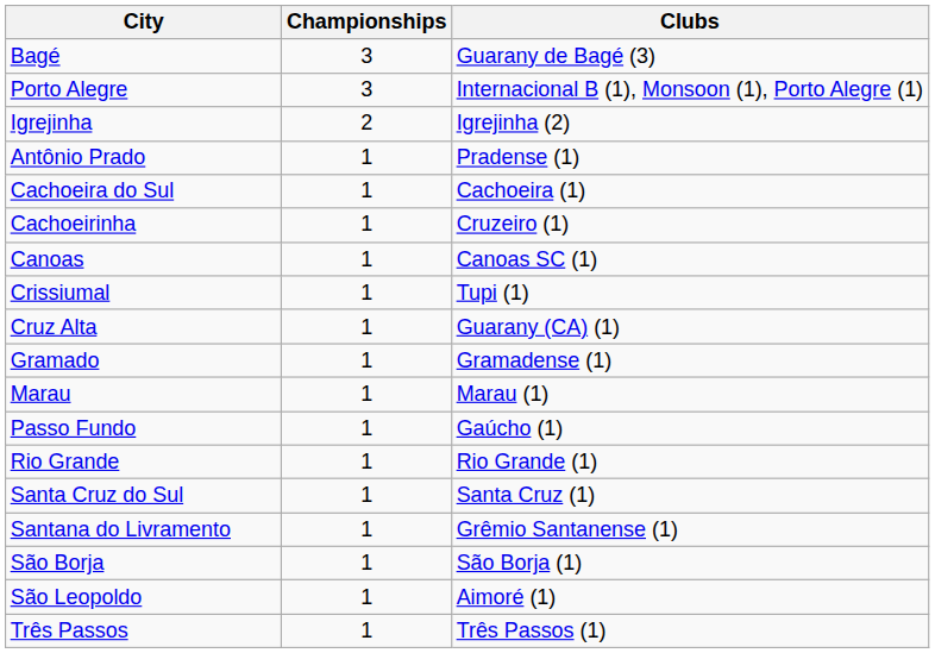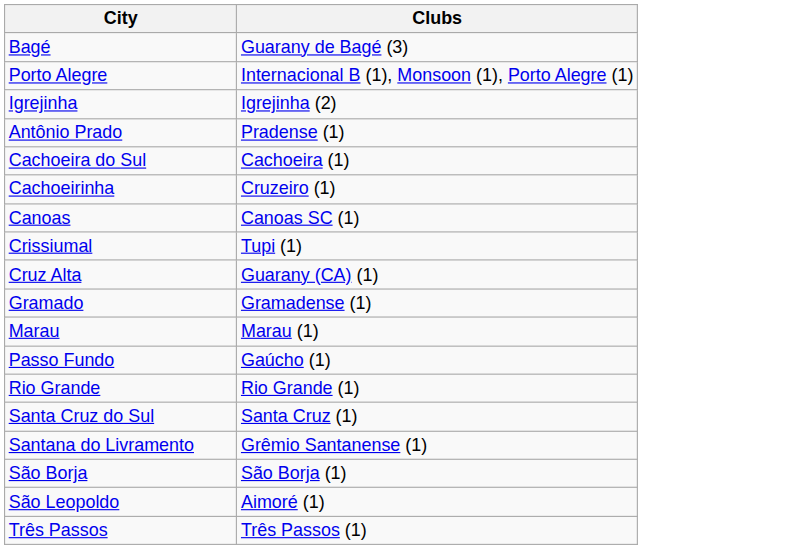- column: Championships | 3 | 3 | 2 | 1 | 1 | 1 | 1 | 1 | 1 | 1 | 1 | 1 | 1 | 1 | 1 | 1 | 1 | 1
